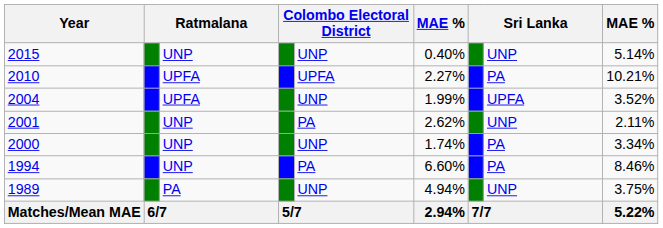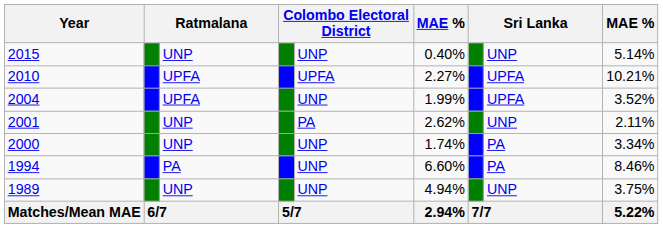2010 | column 8: PA -> UPFA
1994 | column 3: UNP -> PA
1994 | column 5: PA -> UNP
1989 | column 3: PA -> UNP
